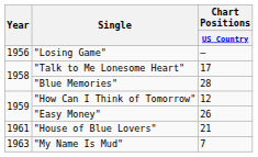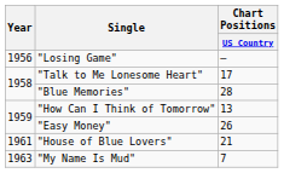"How Can I Think of Tomorrow" | Chart Positions / US Country: 12 -> 13
